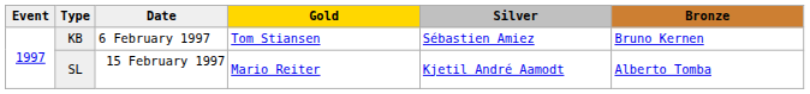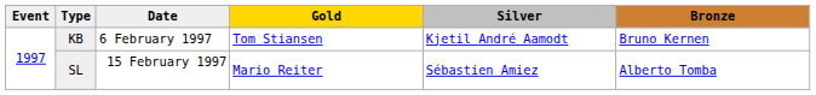KB | Silver: Sébastien Amiez -> Kjetil André Aamodt
SL | Silver: Kjetil André Aamodt -> Sébastien Amiez
